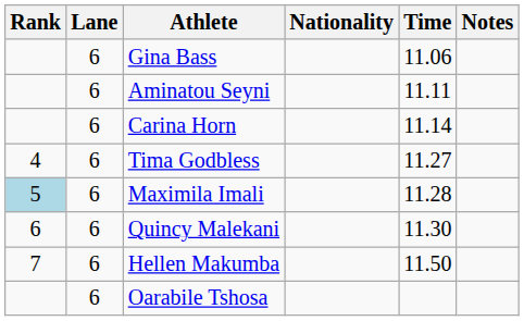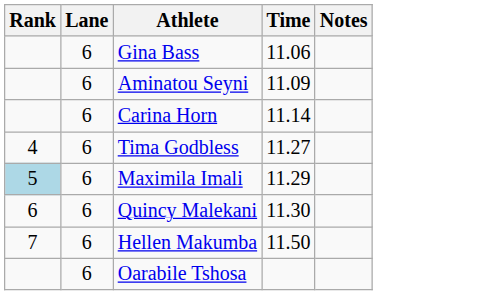- column: Nationality
Aminatou Seyni | Time: 11.11 -> 11.09
Maximila Imali | Time: 11.28 -> 11.29
